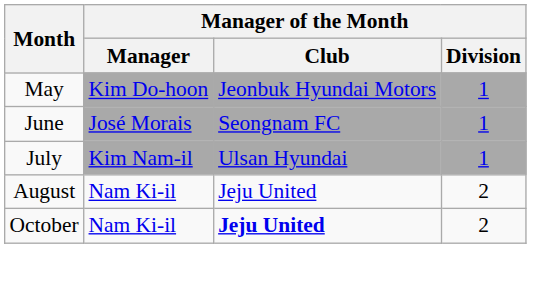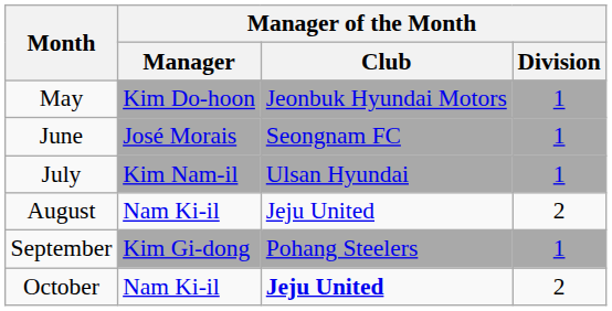+ row: September | Kim Gi-dong | Pohang Steelers | 1
